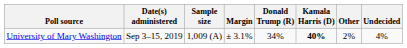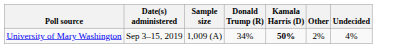- column: Margin | ± 3.1%
University of Mary Washington | Kamala Harris (D): 40% -> 50%
